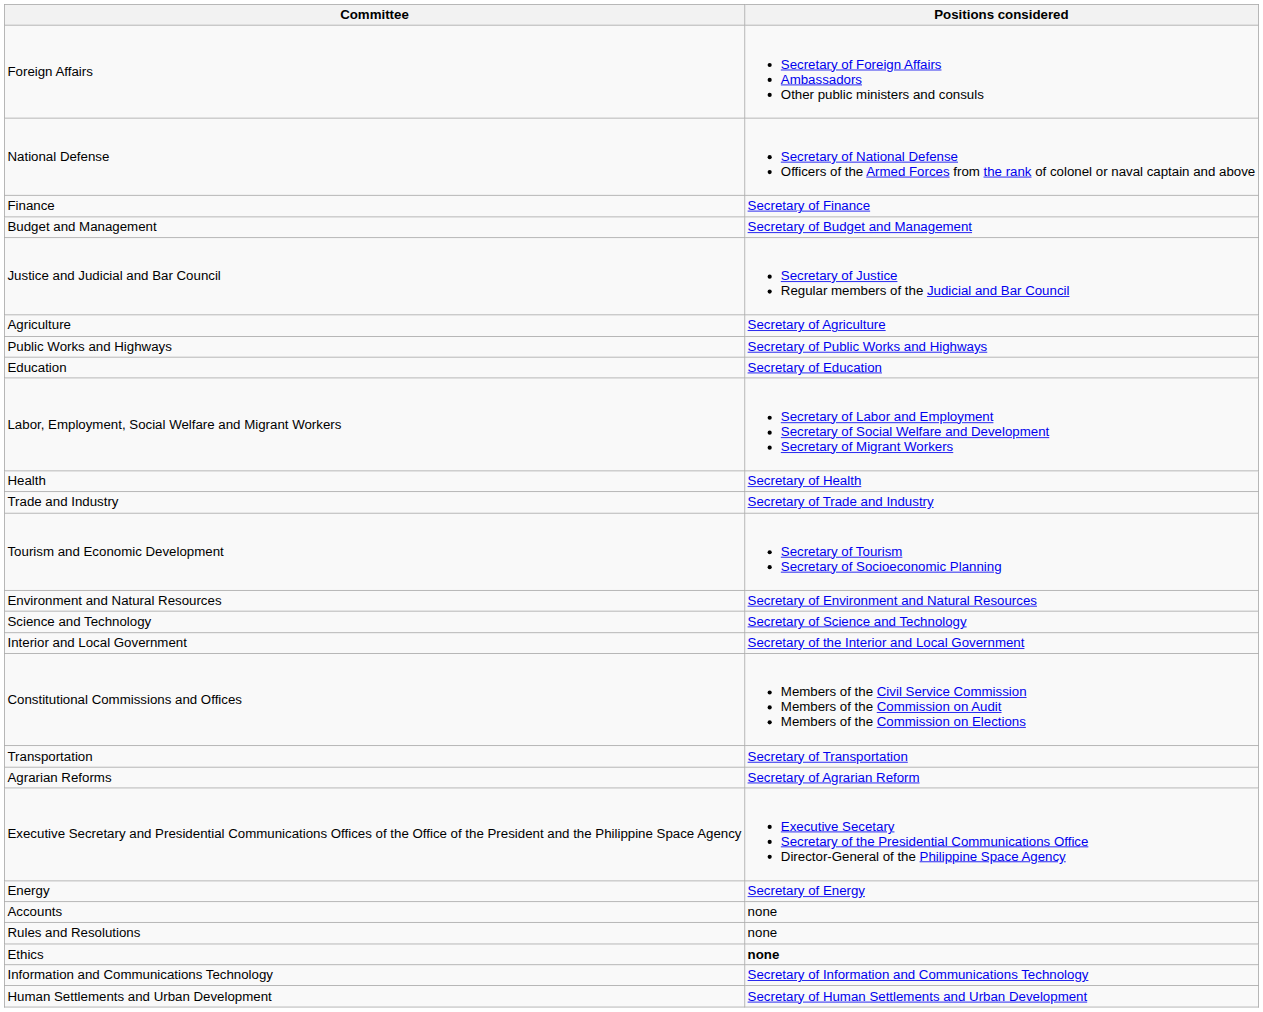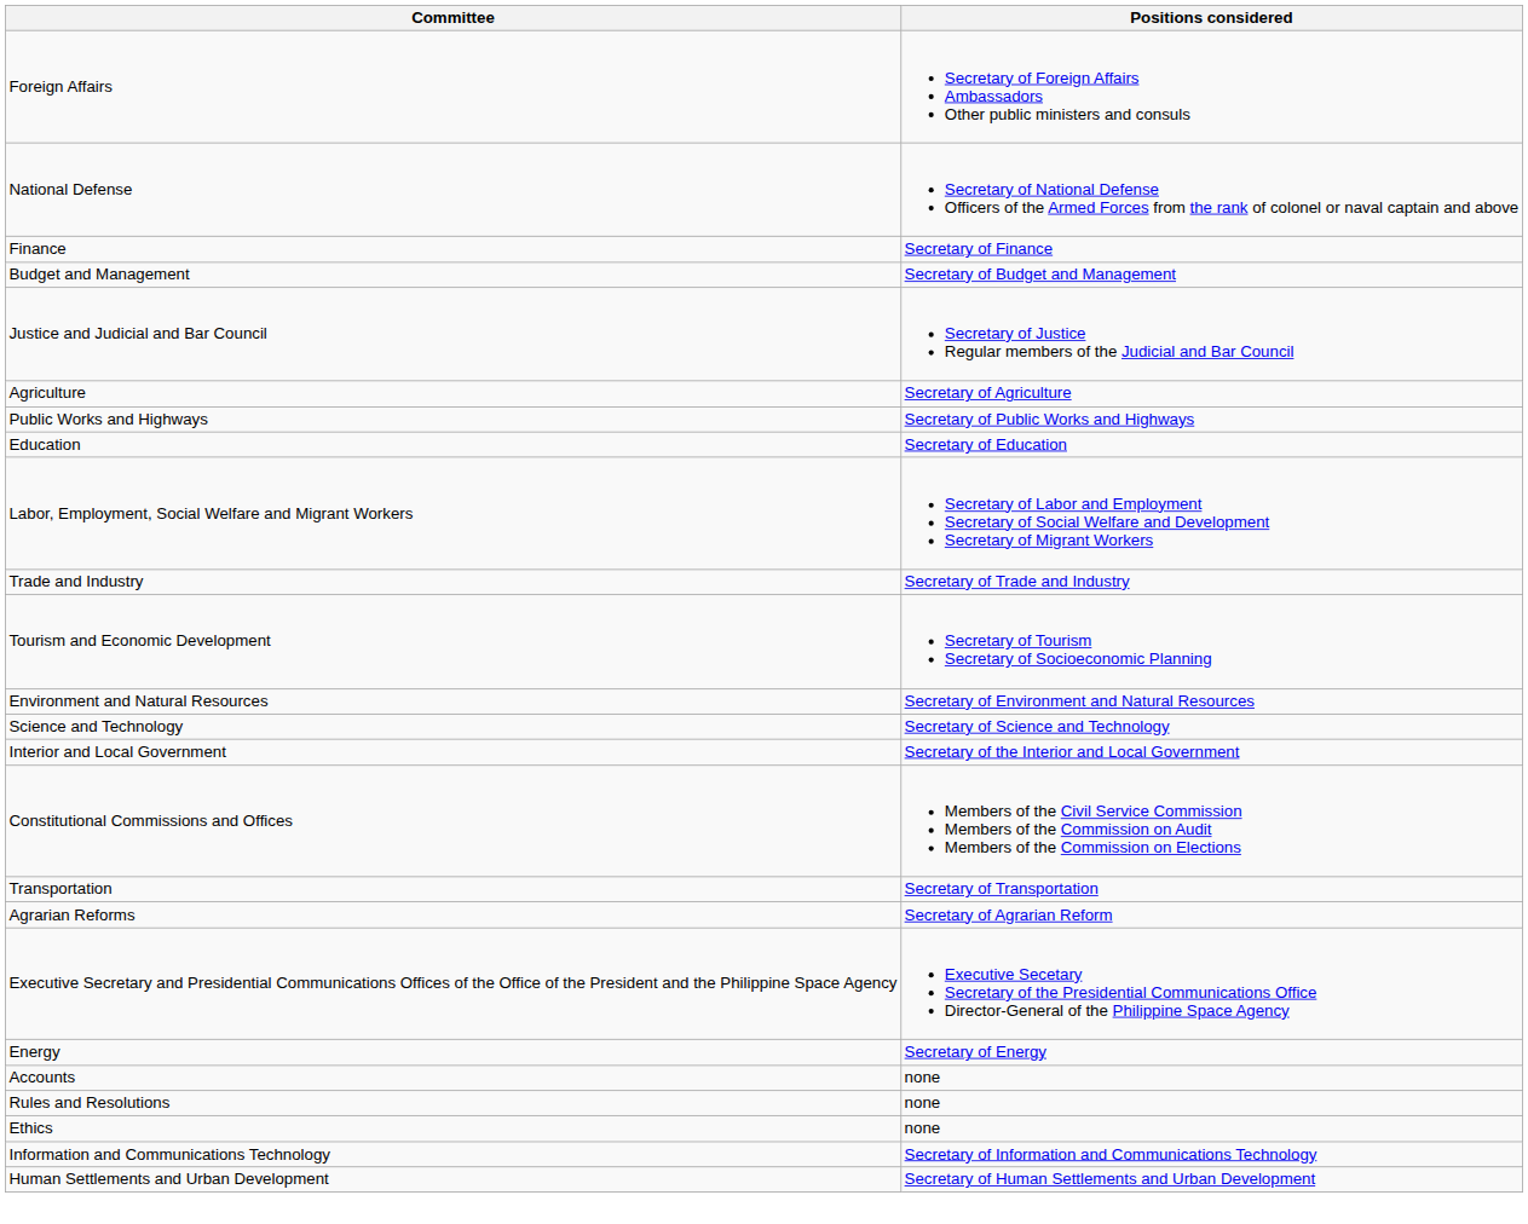- row: Health | Secretary of Health
Ethics | Positions considered: bold -> normal
